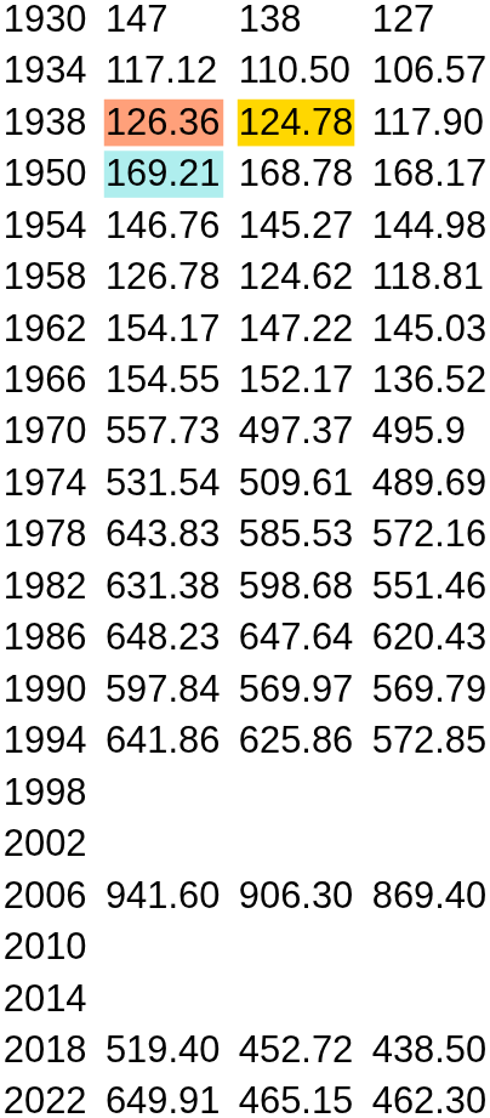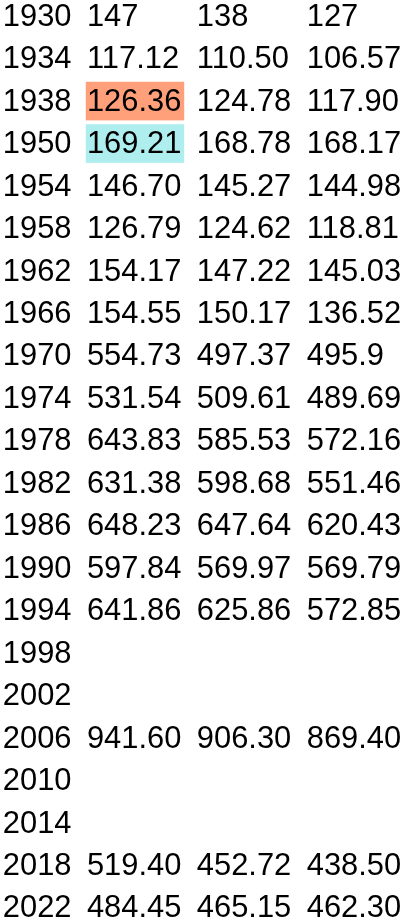1938 | column 5: gold background -> no background
1954 | column 3: 146.76 -> 146.70
1958 | column 3: 126.78 -> 126.79
1966 | column 5: 152.17 -> 150.17
1970 | column 3: 557.73 -> 554.73
2022 | column 3: 649.91 -> 484.45
